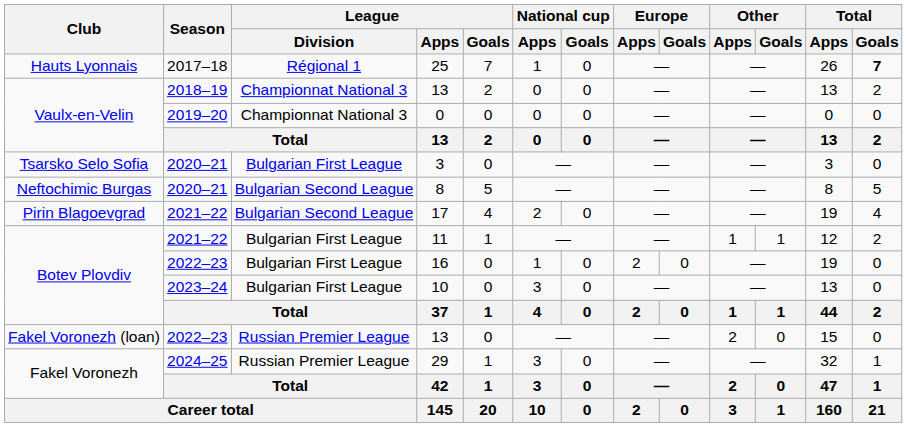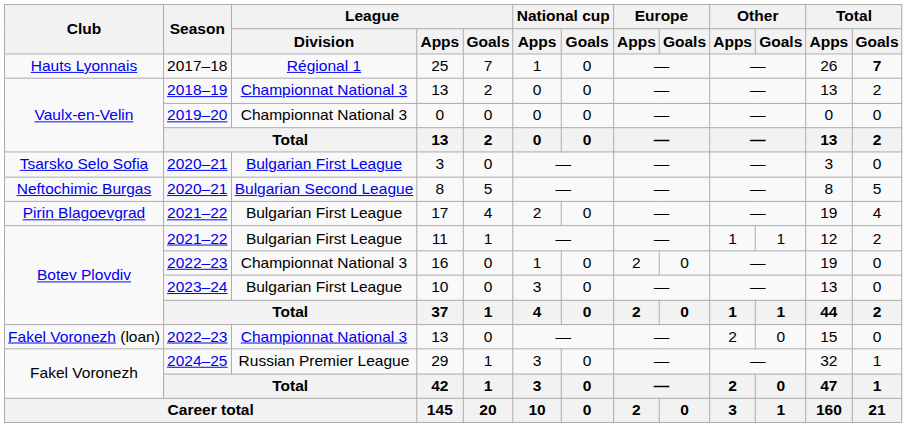17 | League / Division: Bulgarian Second League -> Bulgarian First League
16 | League / Division: Bulgarian First League -> Championnat National 3
Fakel Voronezh (loan) / 13 | League / Division: Russian Premier League -> Championnat National 3
